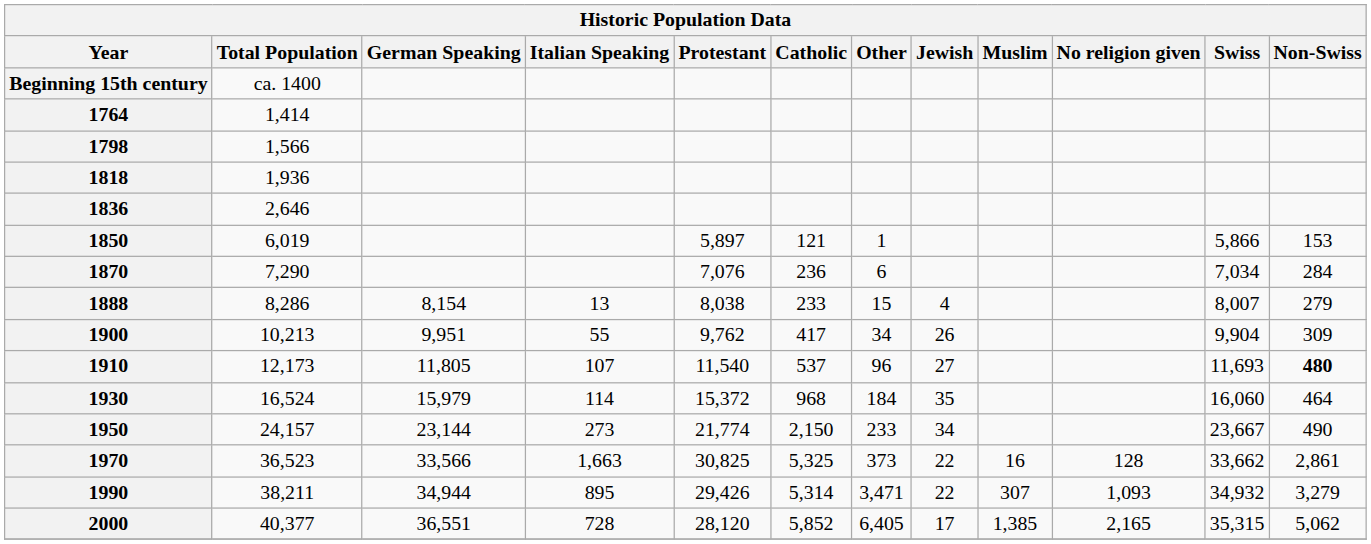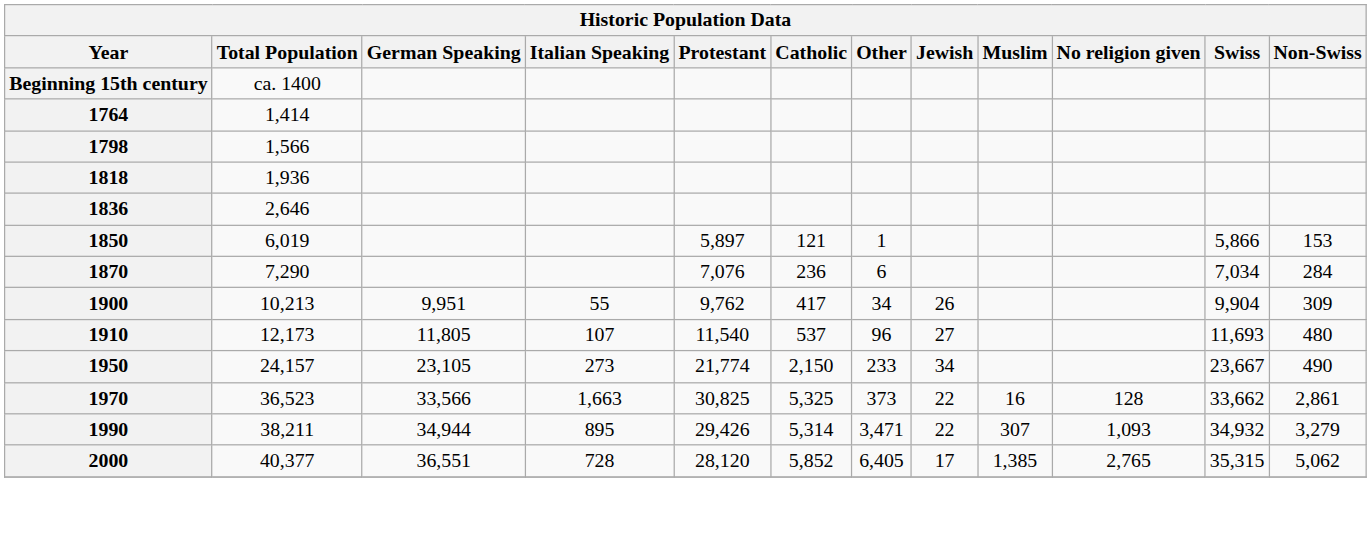- row: 1888 | 8,286 | 8,154 | 13 | 8,038 | 233 | 15 | 4 | 8,007 | 279
1910 | Non-Swiss: bold -> normal
- row: 1930 | 16,524 | 15,979 | 114 | 15,372 | 968 | 184 | 35 | 16,060 | 464
1950 | German Speaking: 23,144 -> 23,105
2000 | No religion given: 2,165 -> 2,765
